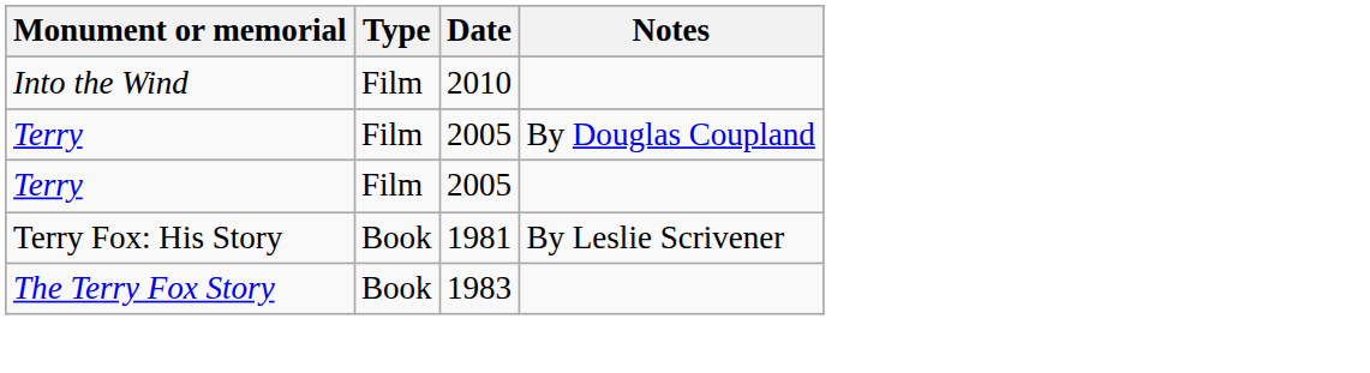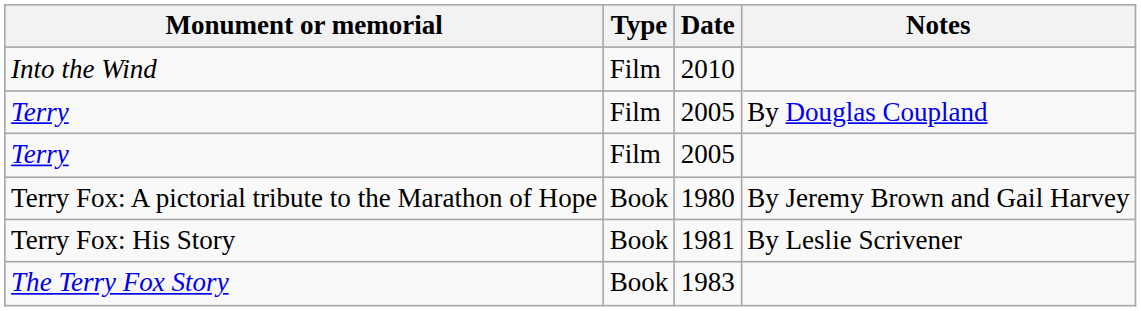+ row: Terry Fox: A pictorial tribute to the Marathon of Hope | Book | 1980 | By Jeremy Brown and Gail Harvey
